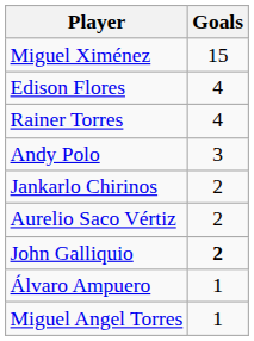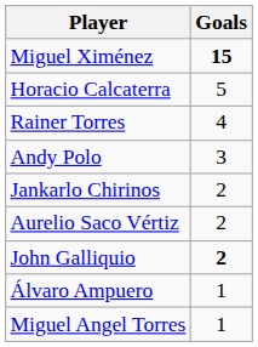Miguel Ximénez | Goals: normal -> bold
+ row: Horacio Calcaterra | 5
- row: Edison Flores | 4
